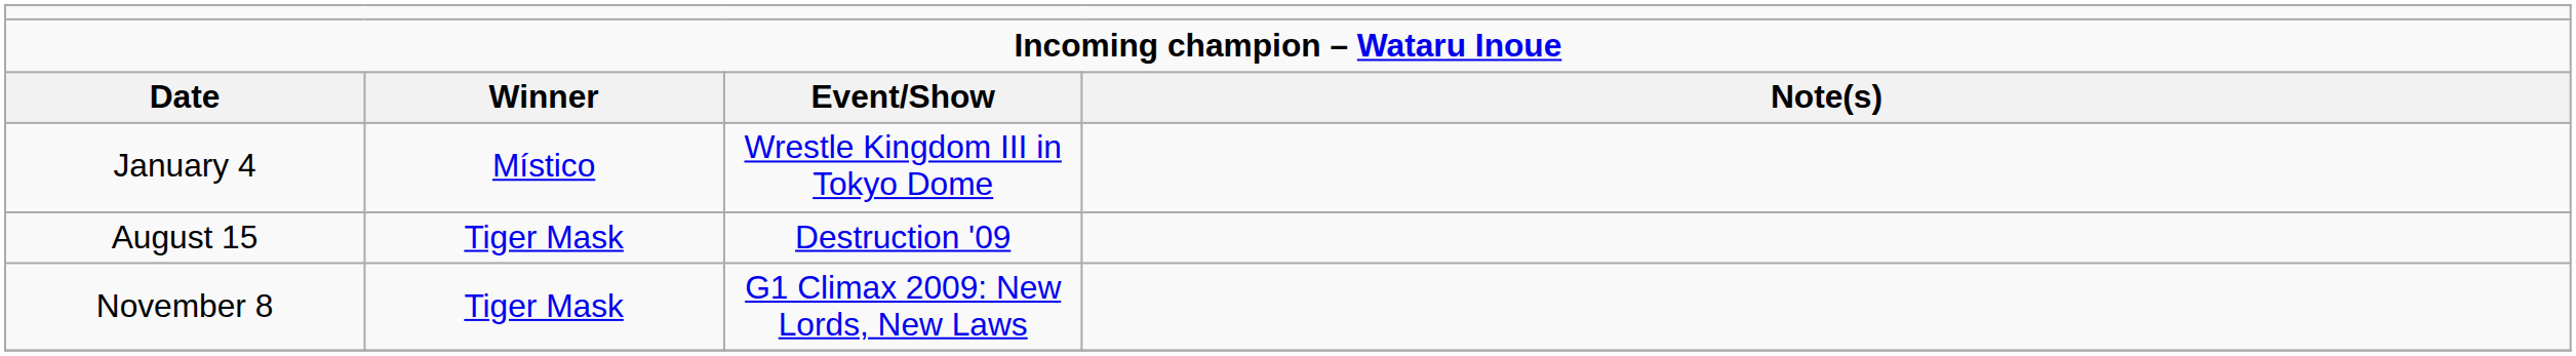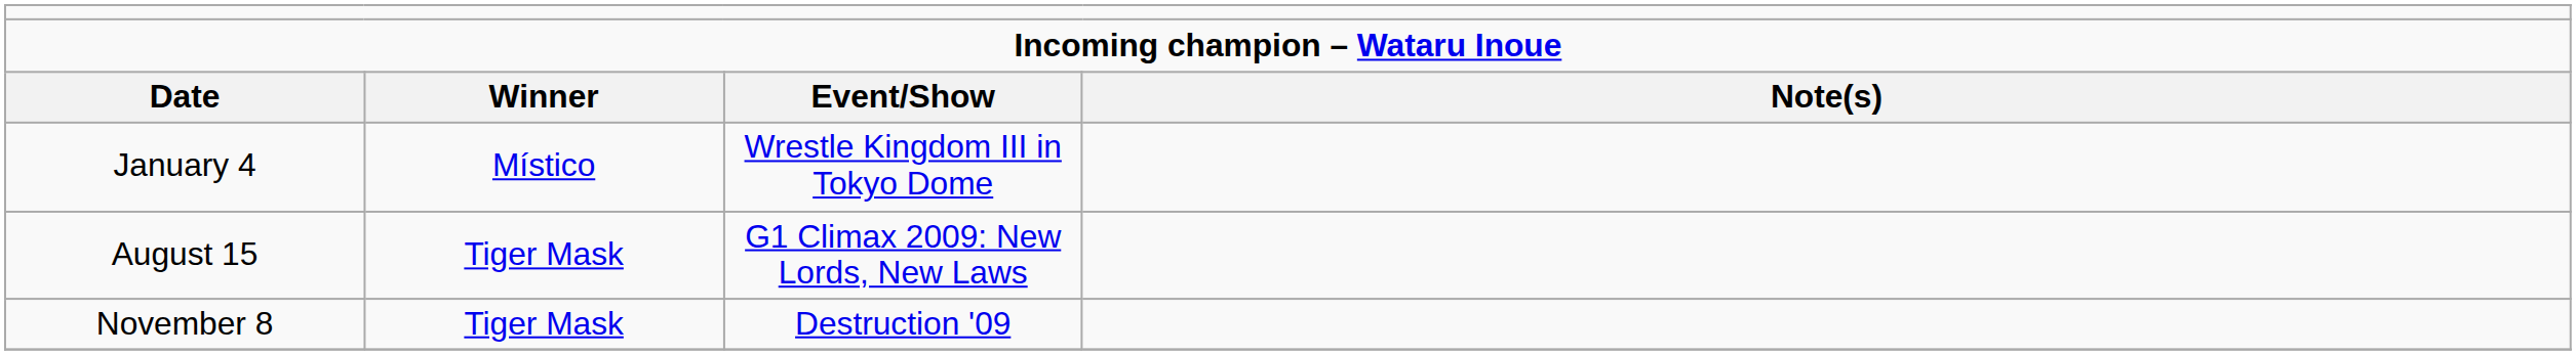August 15 | column 3: Destruction '09 -> G1 Climax 2009: New Lords, New Laws
November 8 | column 3: G1 Climax 2009: New Lords, New Laws -> Destruction '09
